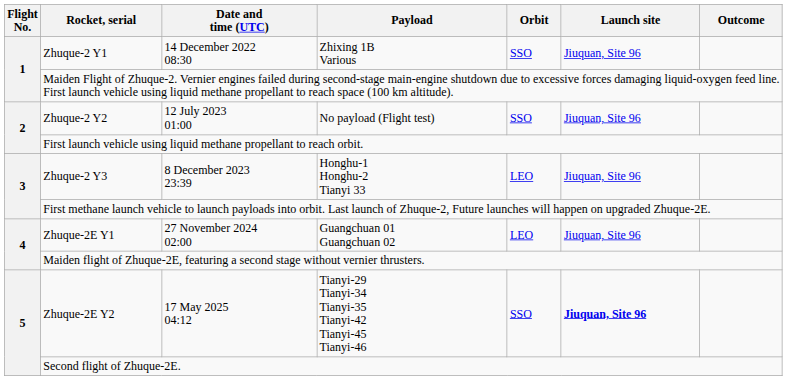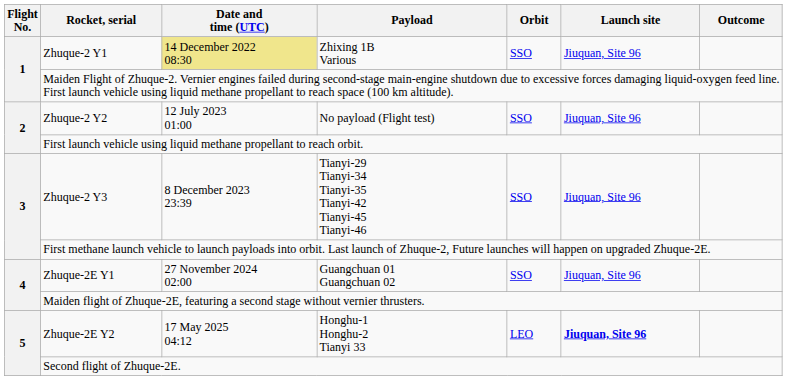Zhuque-2 Y1 | Date and time (UTC): no background -> khaki background
Zhuque-2 Y3 | Payload: Honghu-1 Honghu-2 Tianyi 33 -> Tianyi-29 Tianyi-34 Tianyi-35 Tianyi-42 Tianyi-45 Tianyi-46
Zhuque-2 Y3 | Orbit: LEO -> SSO
Zhuque-2E Y1 | Orbit: LEO -> SSO
Zhuque-2E Y2 | Payload: Tianyi-29 Tianyi-34 Tianyi-35 Tianyi-42 Tianyi-45 Tianyi-46 -> Honghu-1 Honghu-2 Tianyi 33
Zhuque-2E Y2 | Orbit: SSO -> LEO
